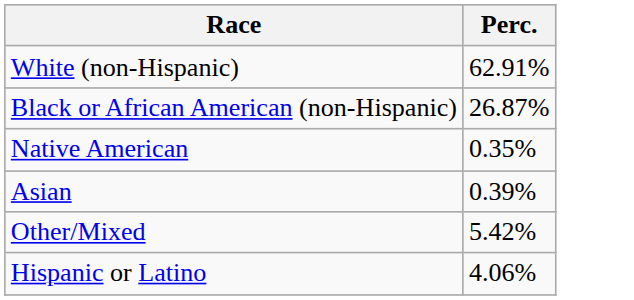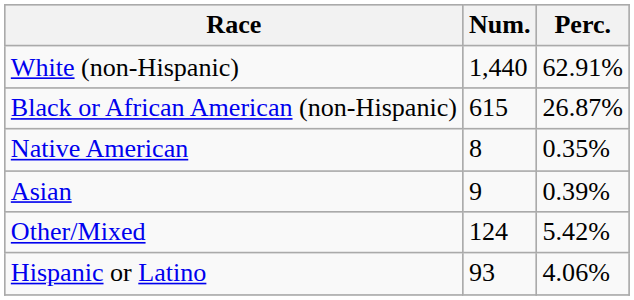+ column: Num. | 1,440 | 615 | 8 | 9 | 124 | 93
